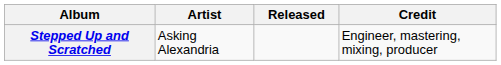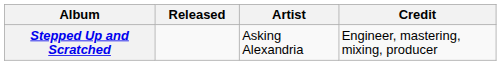columns swapped: Released <-> Artist
